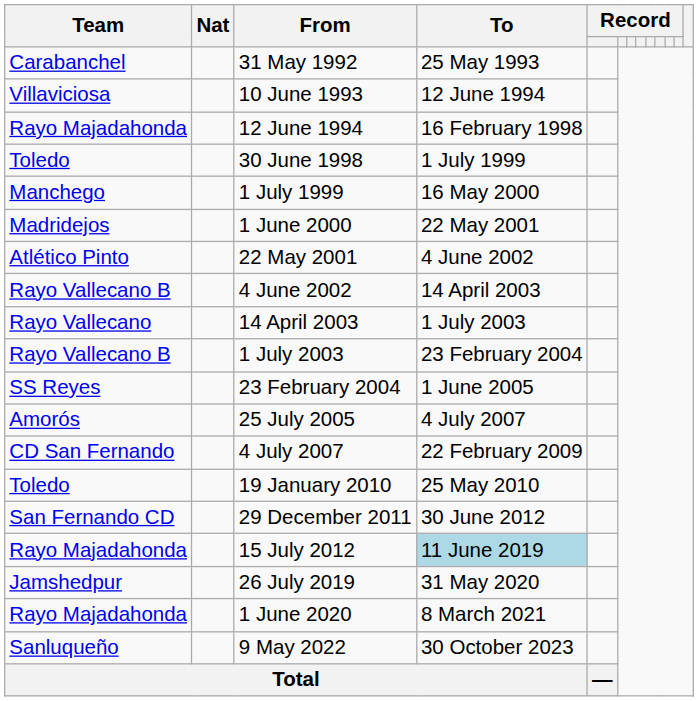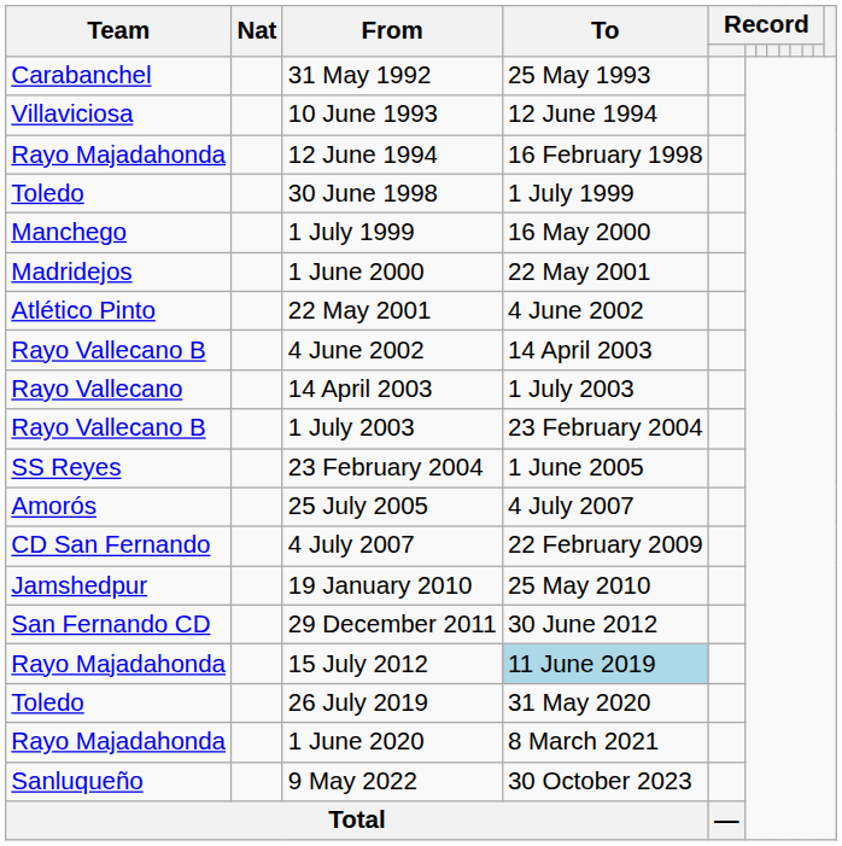19 January 2010 | Team: Toledo -> Jamshedpur
26 July 2019 | Team: Jamshedpur -> Toledo
